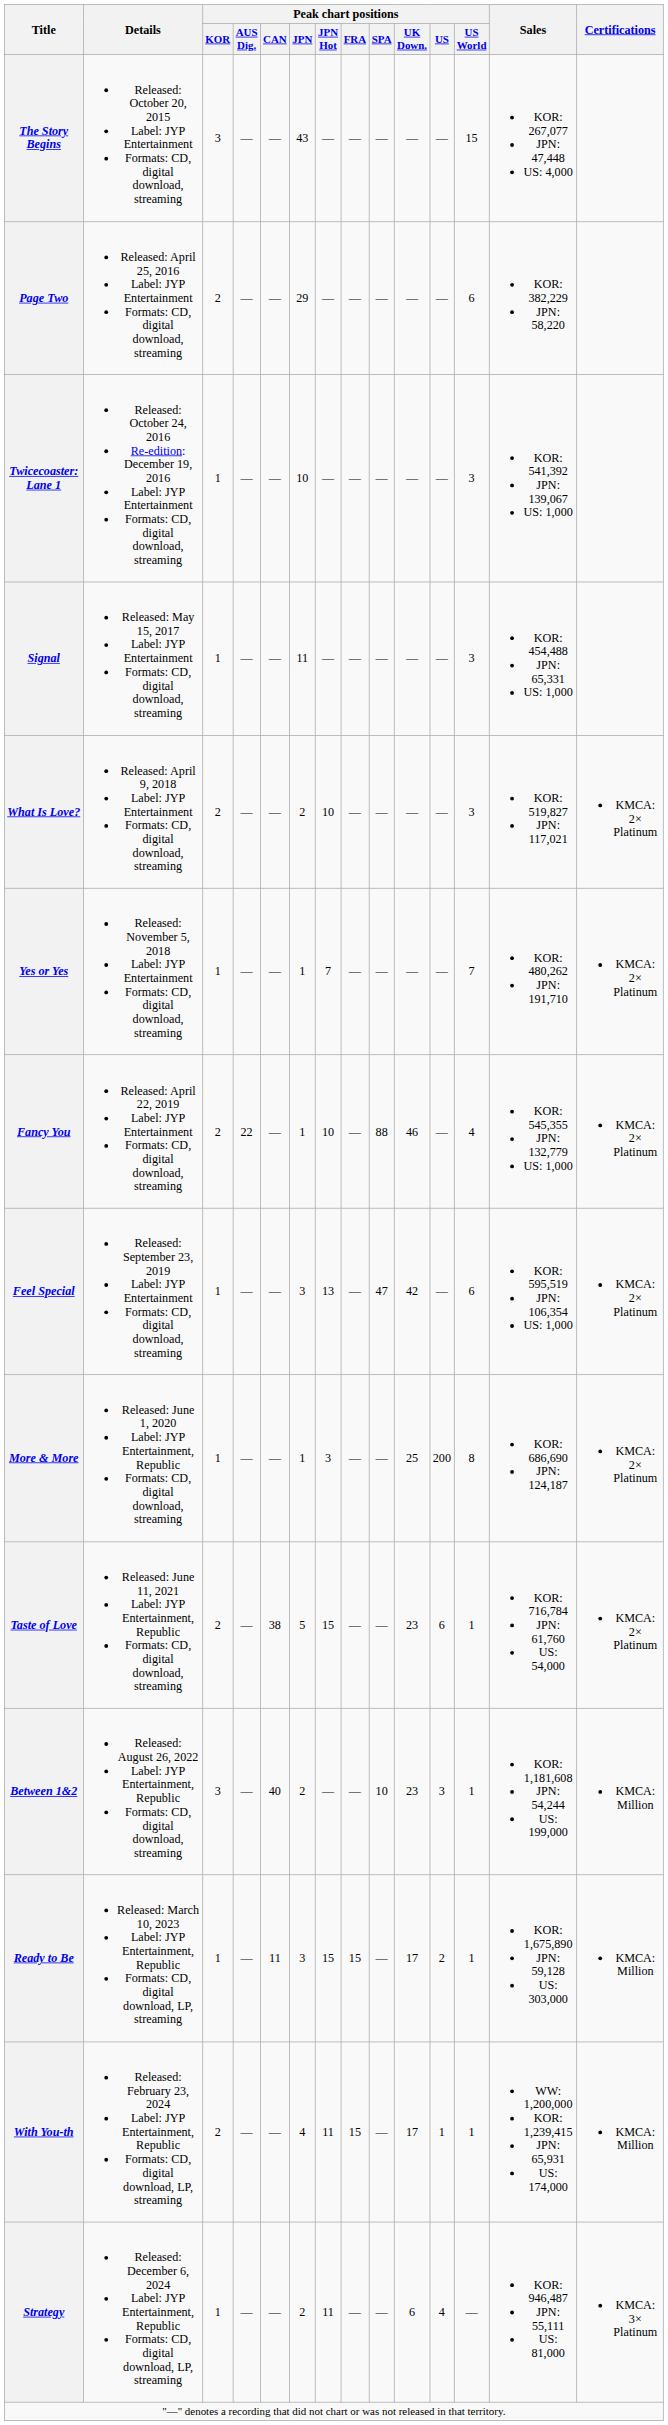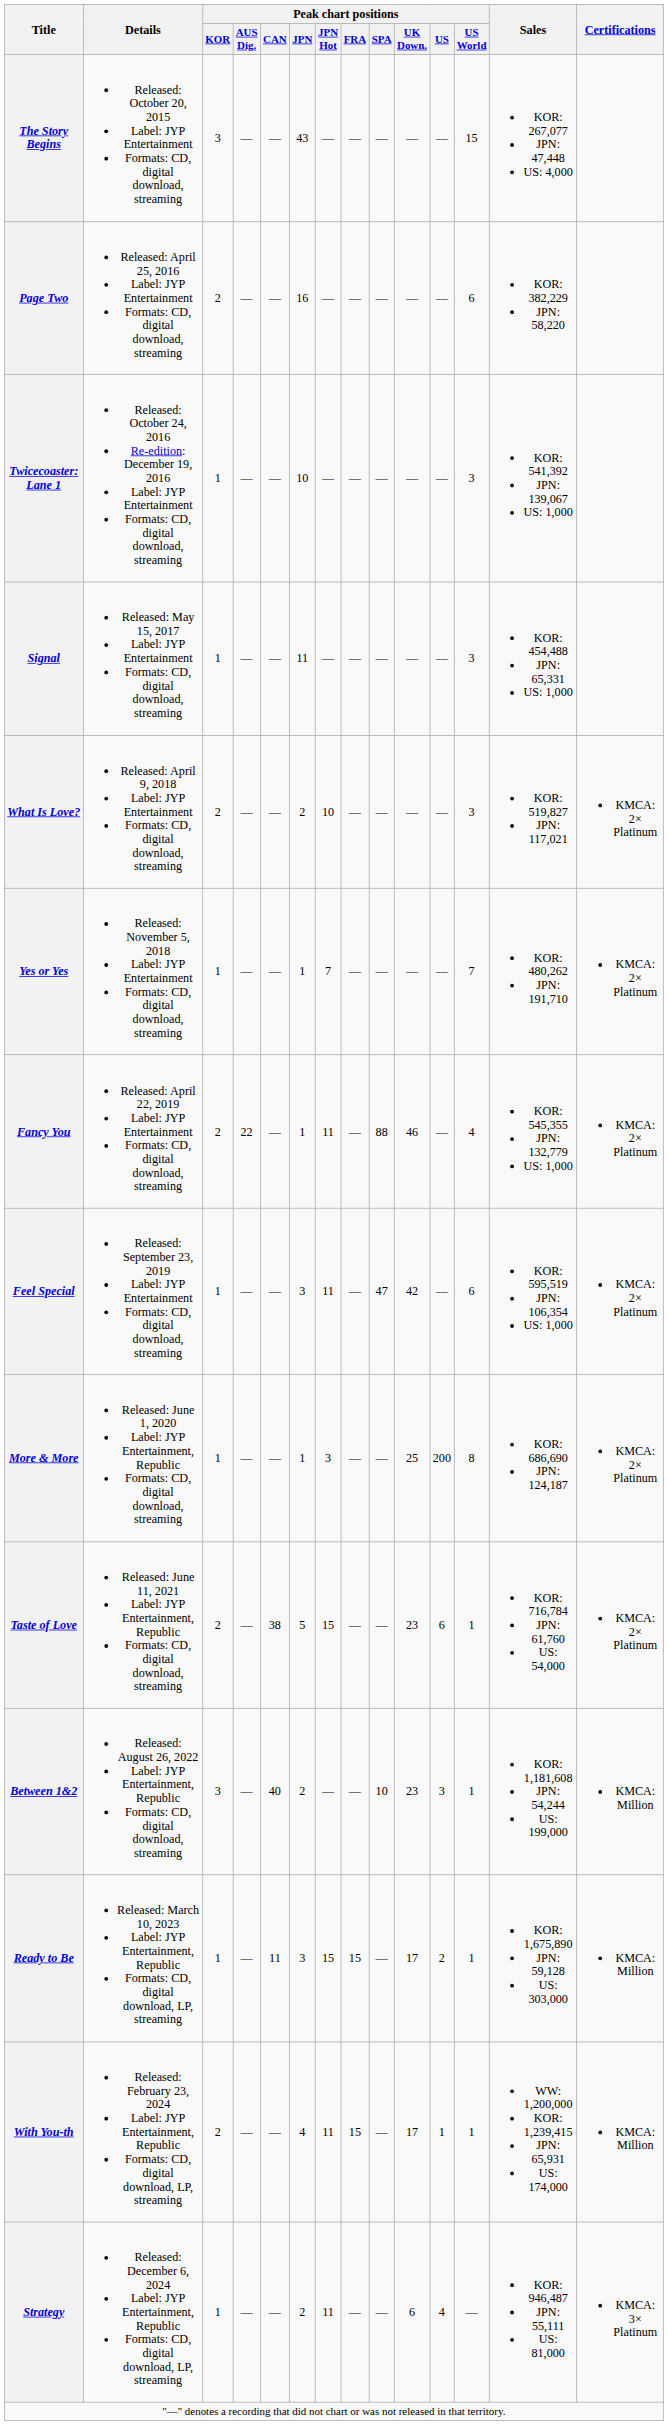Page Two | Peak chart positions / JPN: 29 -> 16
Fancy You | Peak chart positions / JPN Hot: 10 -> 11
Feel Special | Peak chart positions / JPN Hot: 13 -> 11
